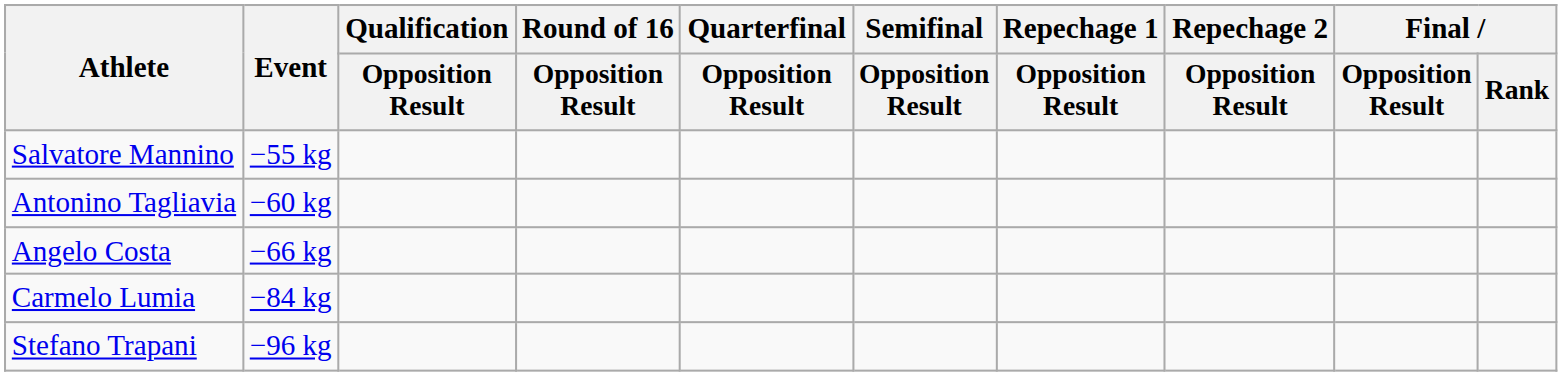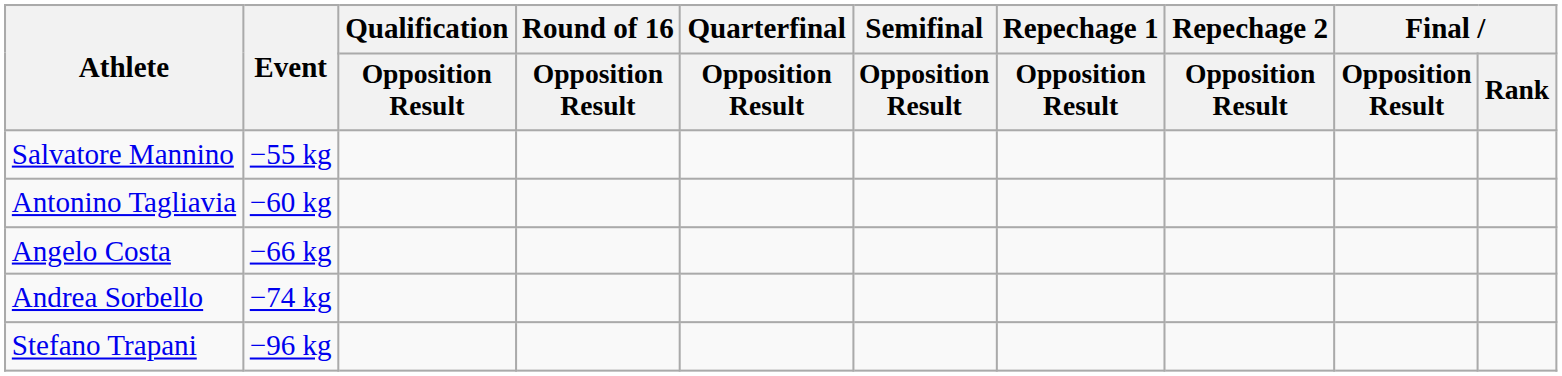+ row: Andrea Sorbello | −74 kg
- row: Carmelo Lumia | −84 kg
